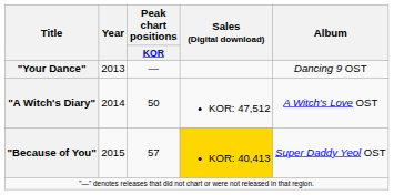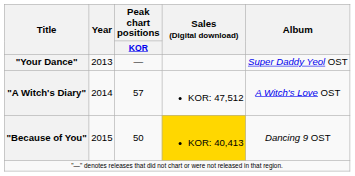"Your Dance" | Album: Dancing 9 OST -> Super Daddy Yeol OST
"A Witch's Diary" | Peak chart positions / KOR: 50 -> 57
"Because of You" | Peak chart positions / KOR: 57 -> 50
"Because of You" | Album: Super Daddy Yeol OST -> Dancing 9 OST
